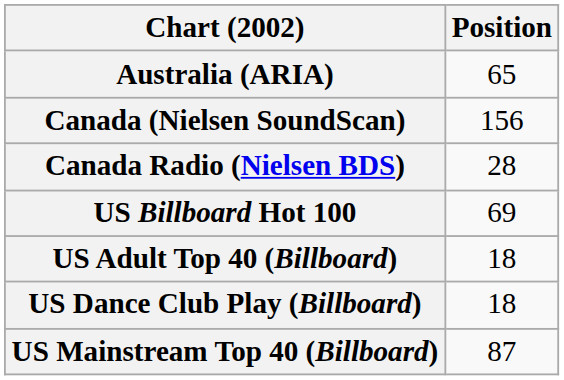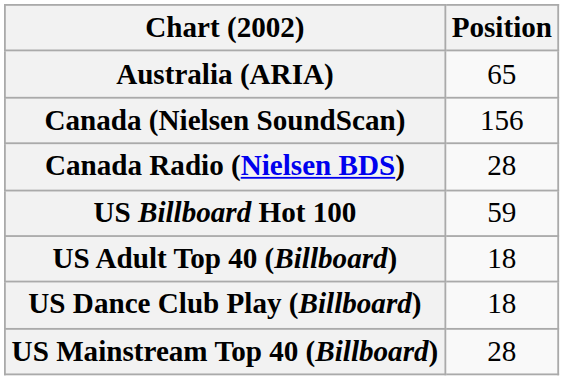US Billboard Hot 100 | Position: 69 -> 59
US Mainstream Top 40 (Billboard) | Position: 87 -> 28
